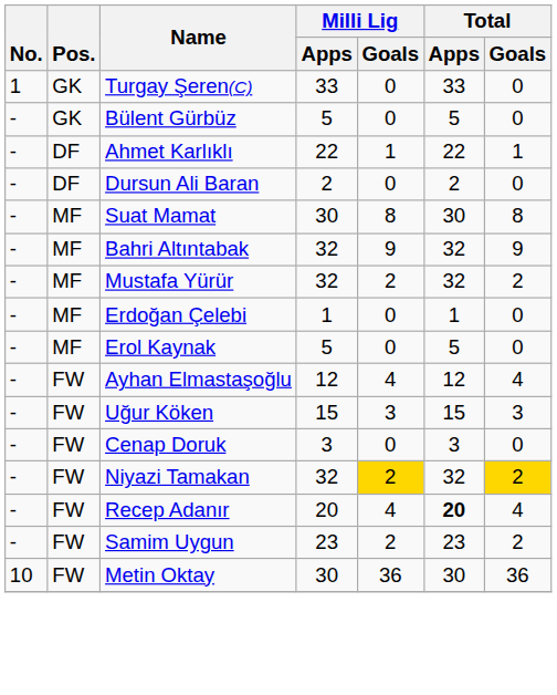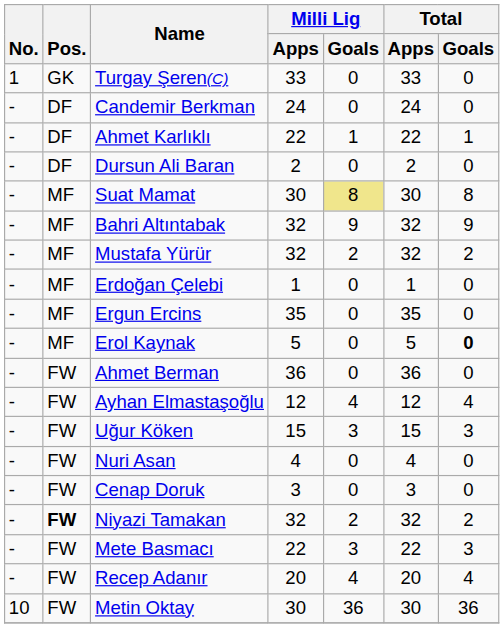- row: - | GK | Bülent Gürbüz | 5 | 0 | 5 | 0
+ row: - | DF | Candemir Berkman | 24 | 0 | 24 | 0
Suat Mamat | Milli Lig / Goals: no background -> khaki background
+ row: - | MF | Ergun Ercins | 35 | 0 | 35 | 0
Erol Kaynak | Total / Goals: normal -> bold
+ row: - | FW | Ahmet Berman | 36 | 0 | 36 | 0
+ row: - | FW | Nuri Asan | 4 | 0 | 4 | 0
Niyazi Tamakan | Pos.: normal -> bold
Niyazi Tamakan | Milli Lig / Goals: gold background -> no background
Niyazi Tamakan | Total / Goals: gold background -> no background
+ row: - | FW | Mete Basmacı | 22 | 3 | 22 | 3
Recep Adanır | Total / Apps: bold -> normal
- row: - | FW | Samim Uygun | 23 | 2 | 23 | 2
